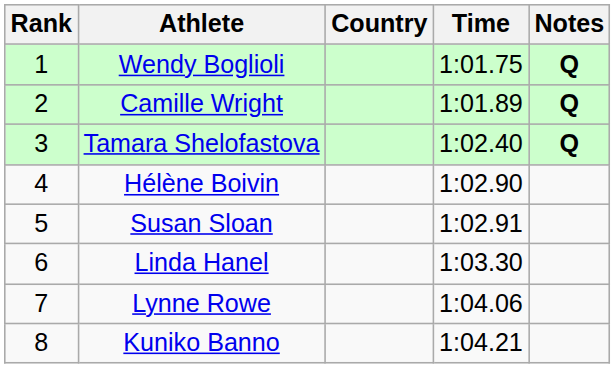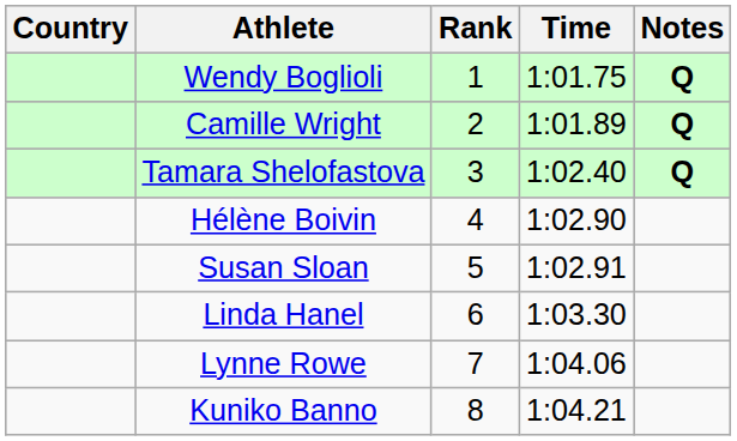columns swapped: Rank <-> Country
